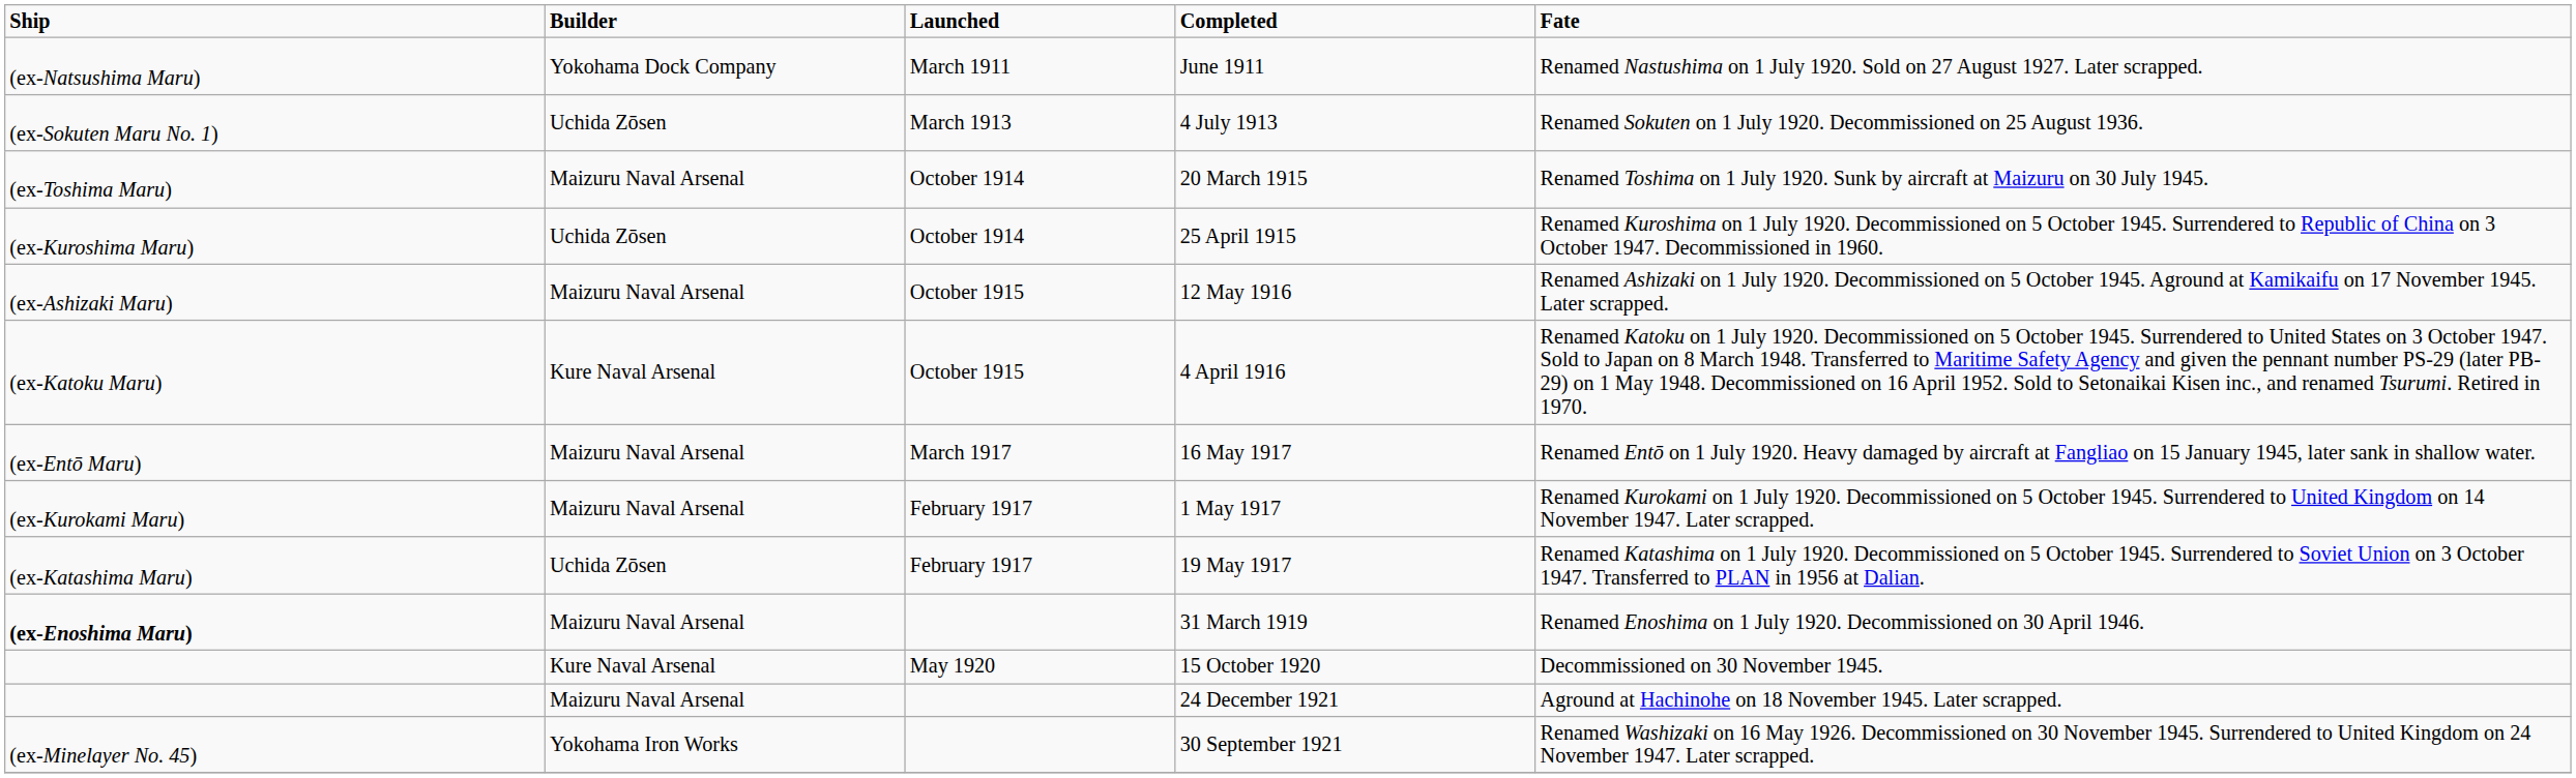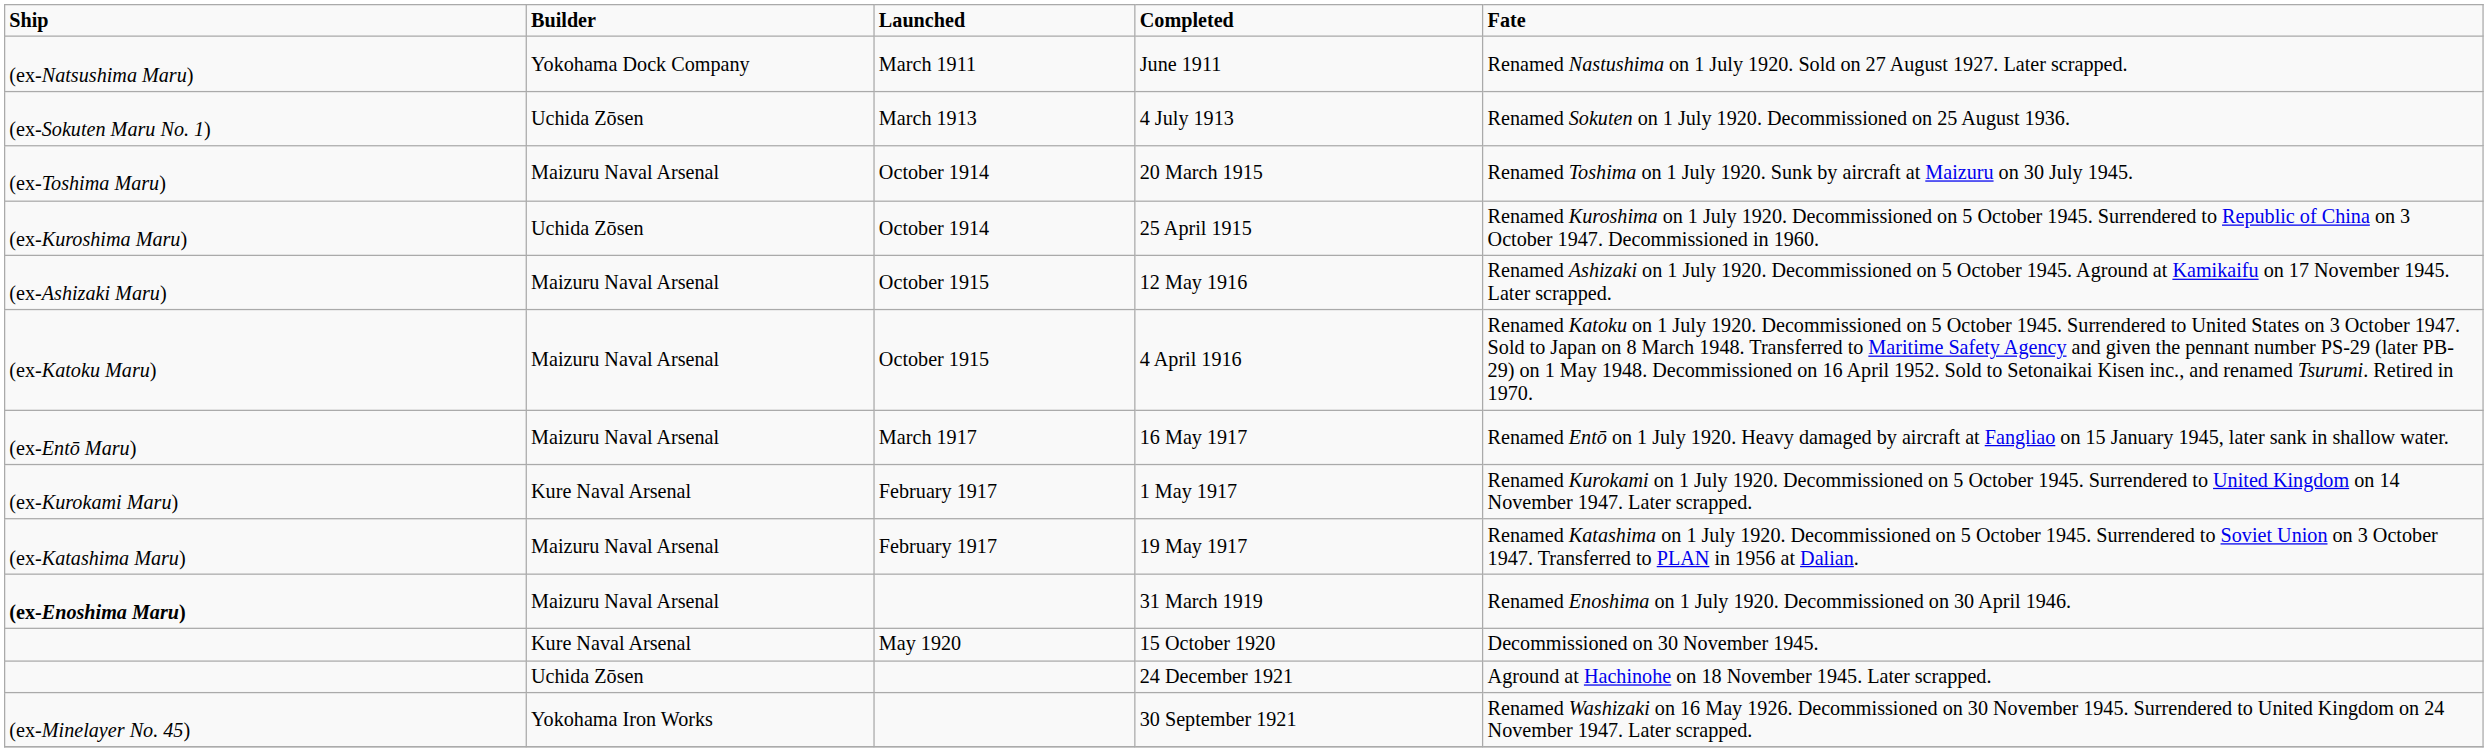4 April 1916 | Builder: Kure Naval Arsenal -> Maizuru Naval Arsenal
1 May 1917 | Builder: Maizuru Naval Arsenal -> Kure Naval Arsenal
19 May 1917 | Builder: Uchida Zōsen -> Maizuru Naval Arsenal
24 December 1921 | Builder: Maizuru Naval Arsenal -> Uchida Zōsen
